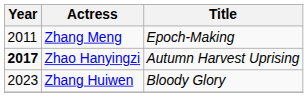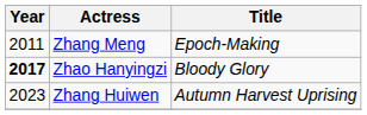Zhao Hanyingzi | Title: Autumn Harvest Uprising -> Bloody Glory
Zhang Huiwen | Title: Bloody Glory -> Autumn Harvest Uprising
